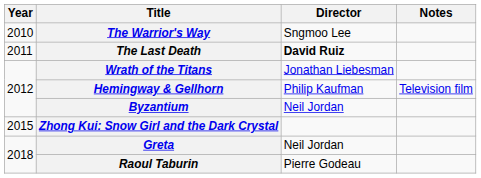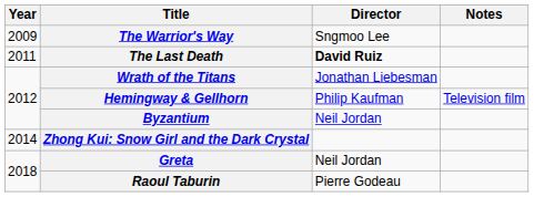The Warrior's Way | Year: 2010 -> 2009
Zhong Kui: Snow Girl and the Dark Crystal | Year: 2015 -> 2014
